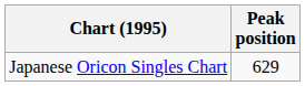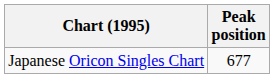Japanese Oricon Singles Chart | Peak position: 629 -> 677
